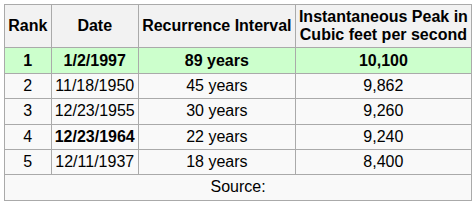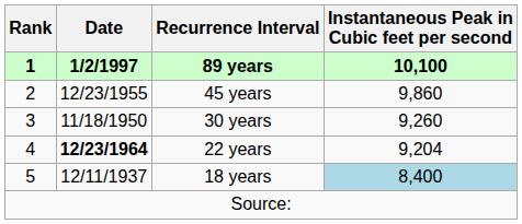45 years | Date: 11/18/1950 -> 12/23/1955
45 years | Instantaneous Peak in Cubic feet per second: 9,862 -> 9,860
30 years | Date: 12/23/1955 -> 11/18/1950
22 years | Instantaneous Peak in Cubic feet per second: 9,240 -> 9,204
18 years | Instantaneous Peak in Cubic feet per second: no background -> lightblue background
